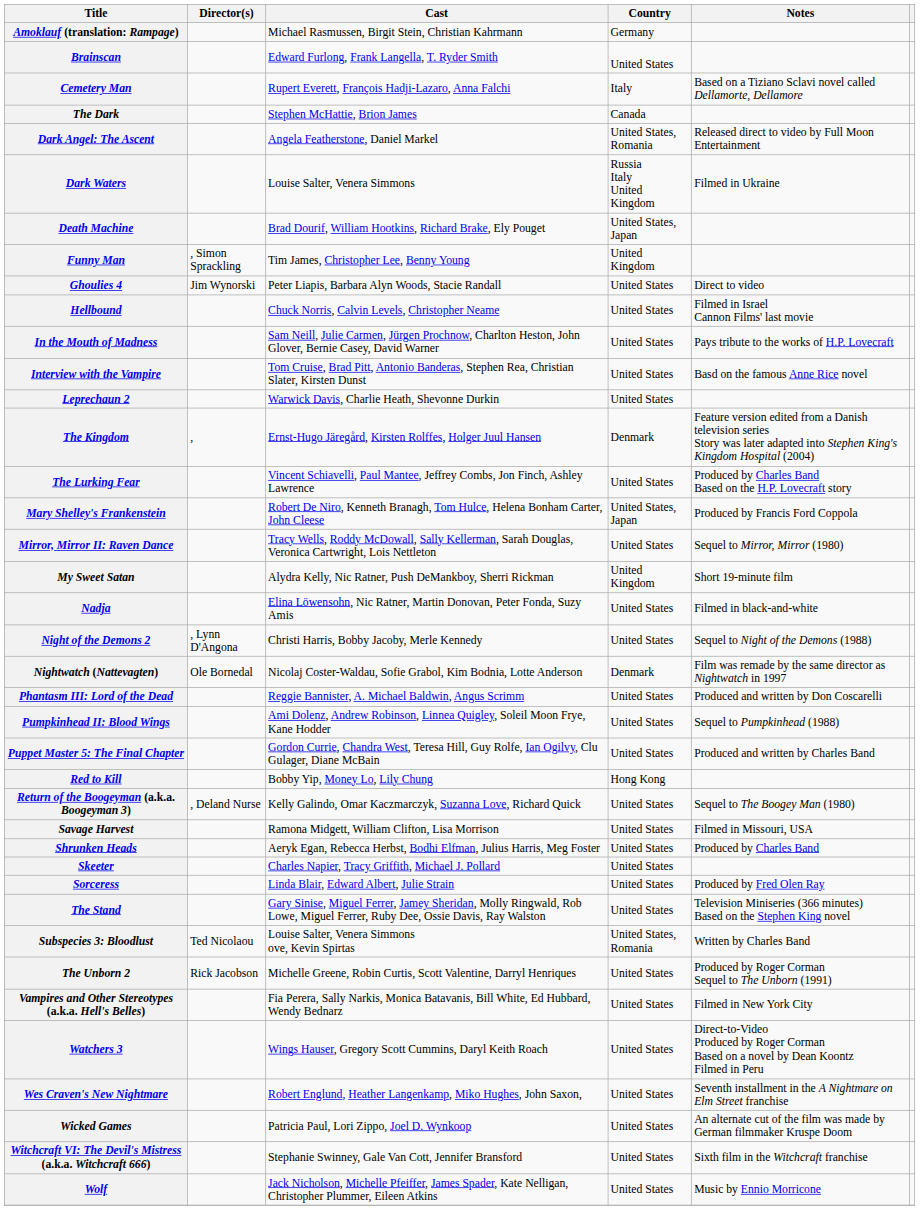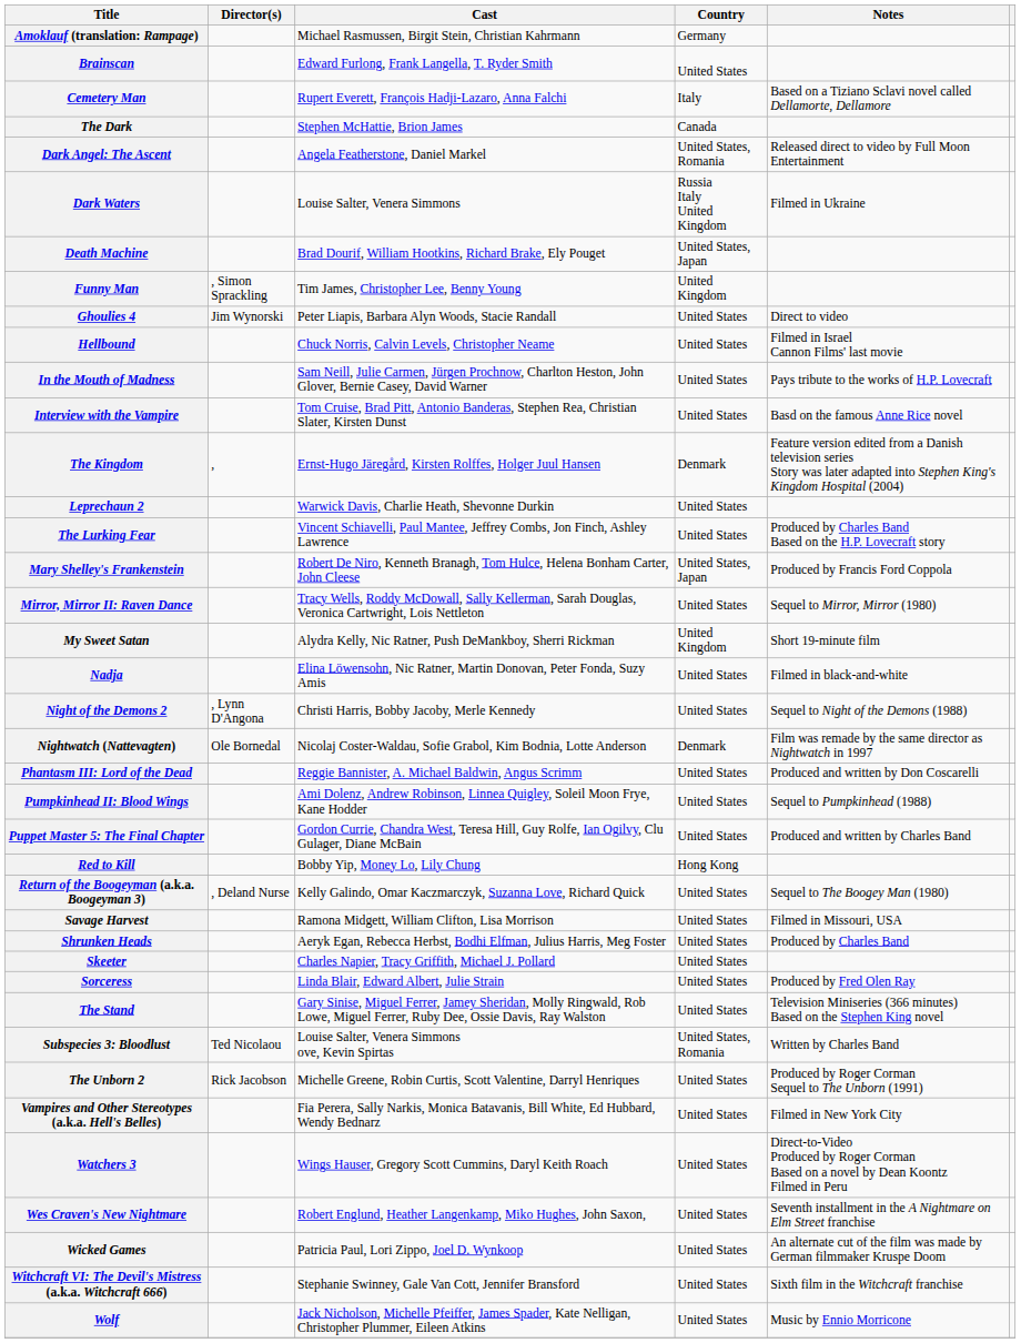rows swapped: The Kingdom <-> Leprechaun 2
